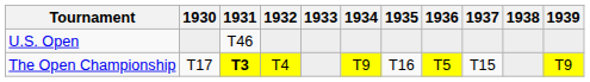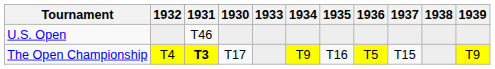columns swapped: 1930 <-> 1932
